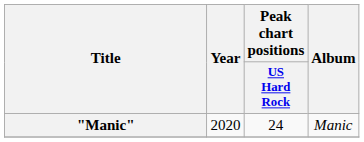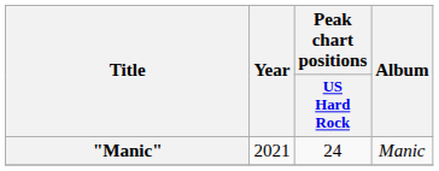"Manic" | Year: 2020 -> 2021
